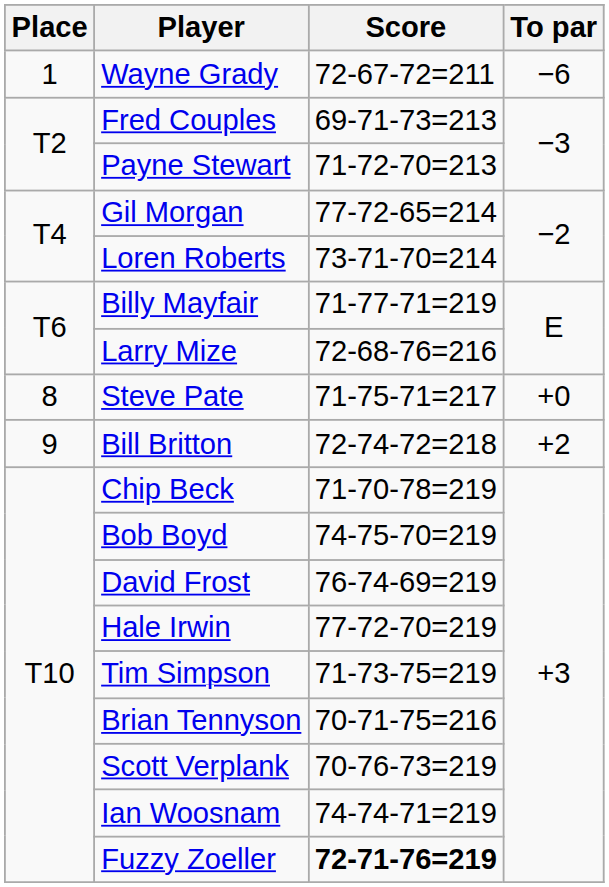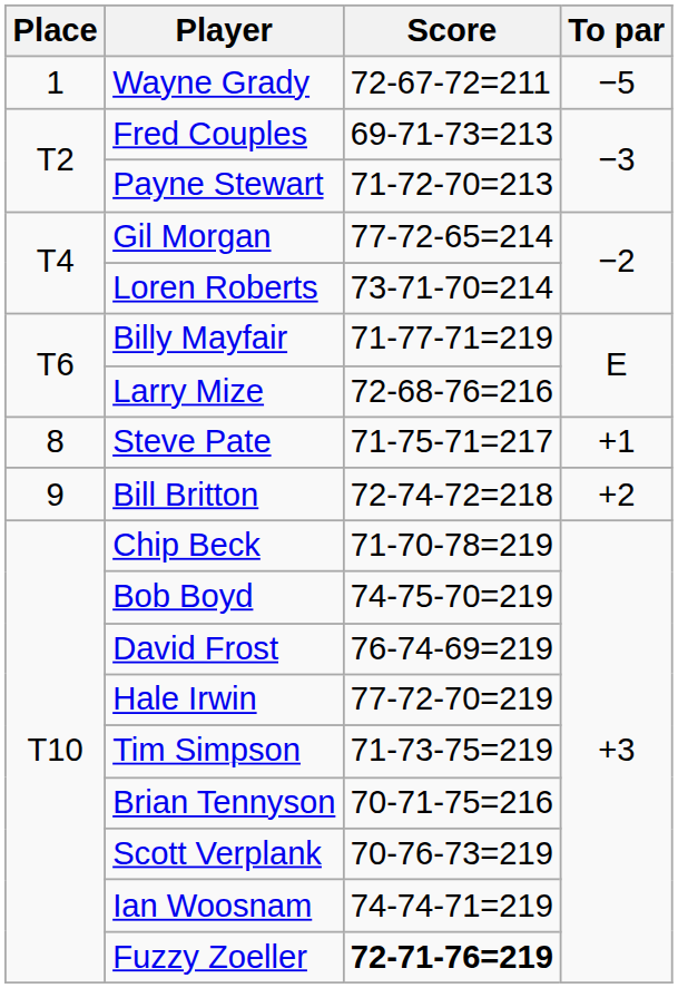Wayne Grady | To par: −6 -> −5
Steve Pate | To par: +0 -> +1
